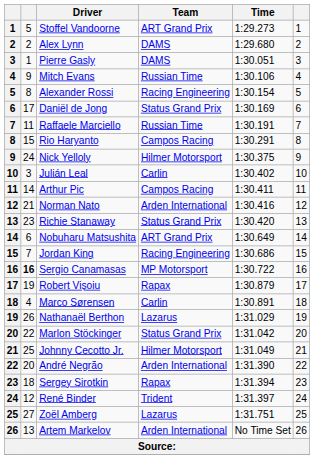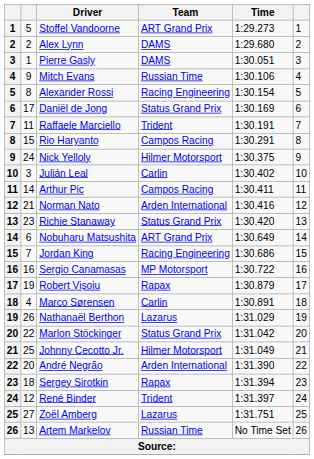Raffaele Marciello | Team: Russian Time -> Trident
Sergio Canamasas | column 2: bold -> normal
Artem Markelov | Team: Arden International -> Russian Time
